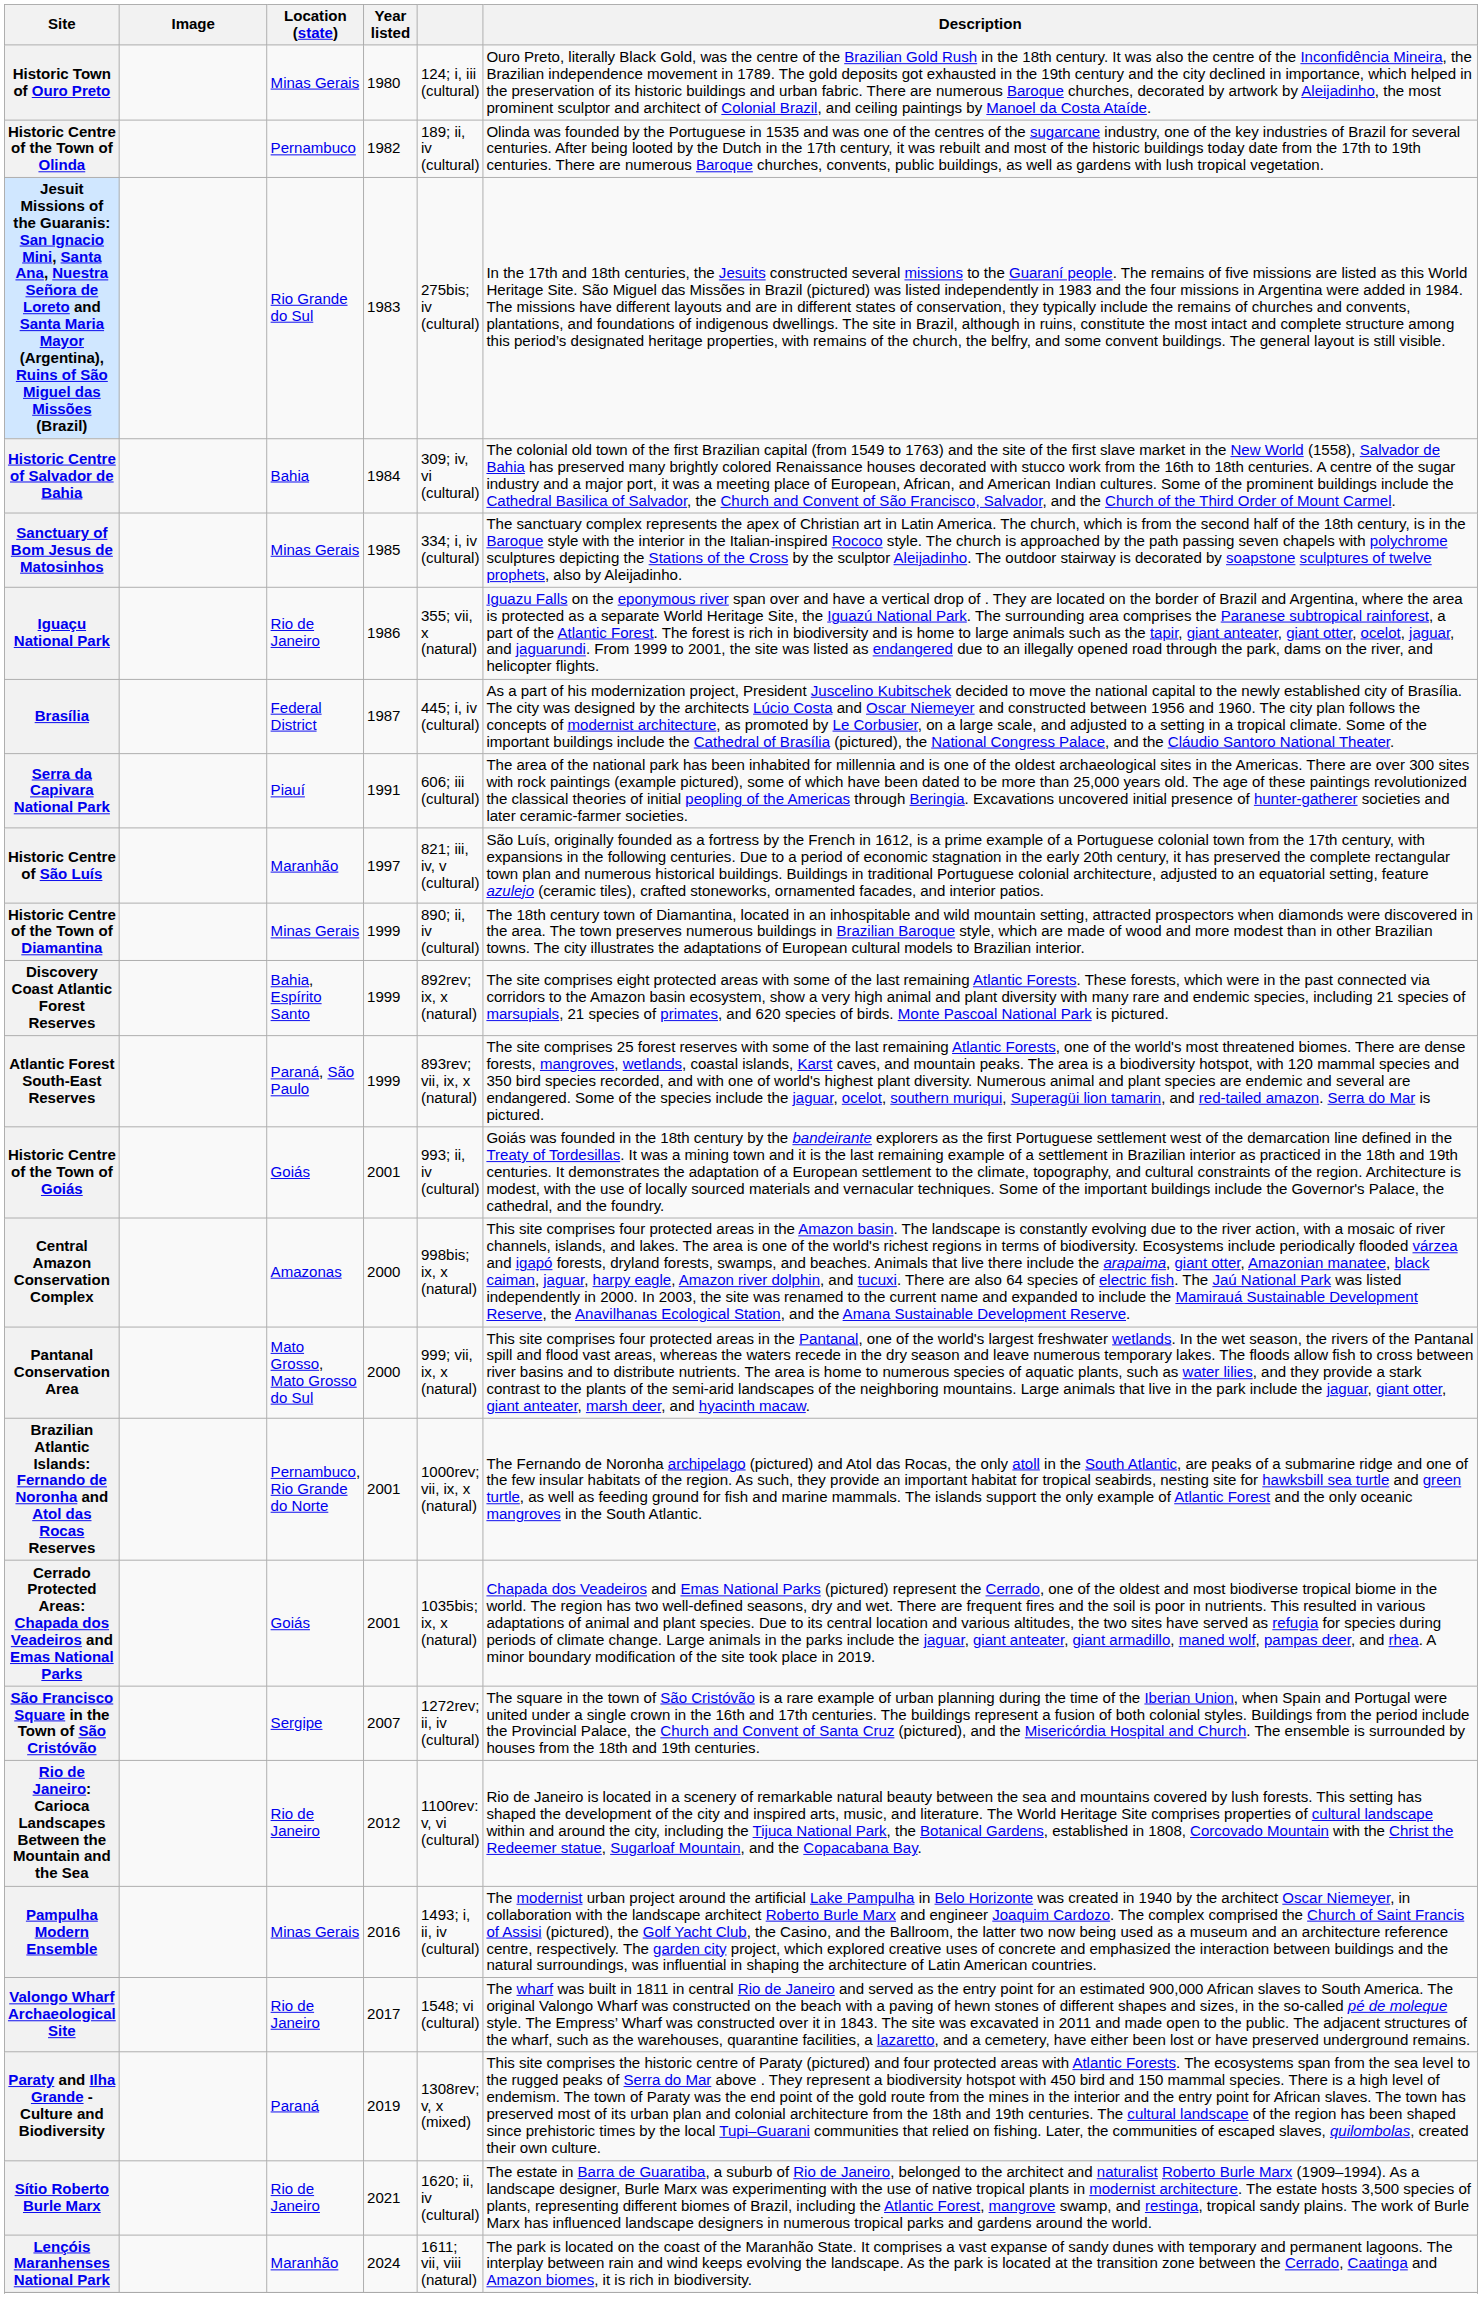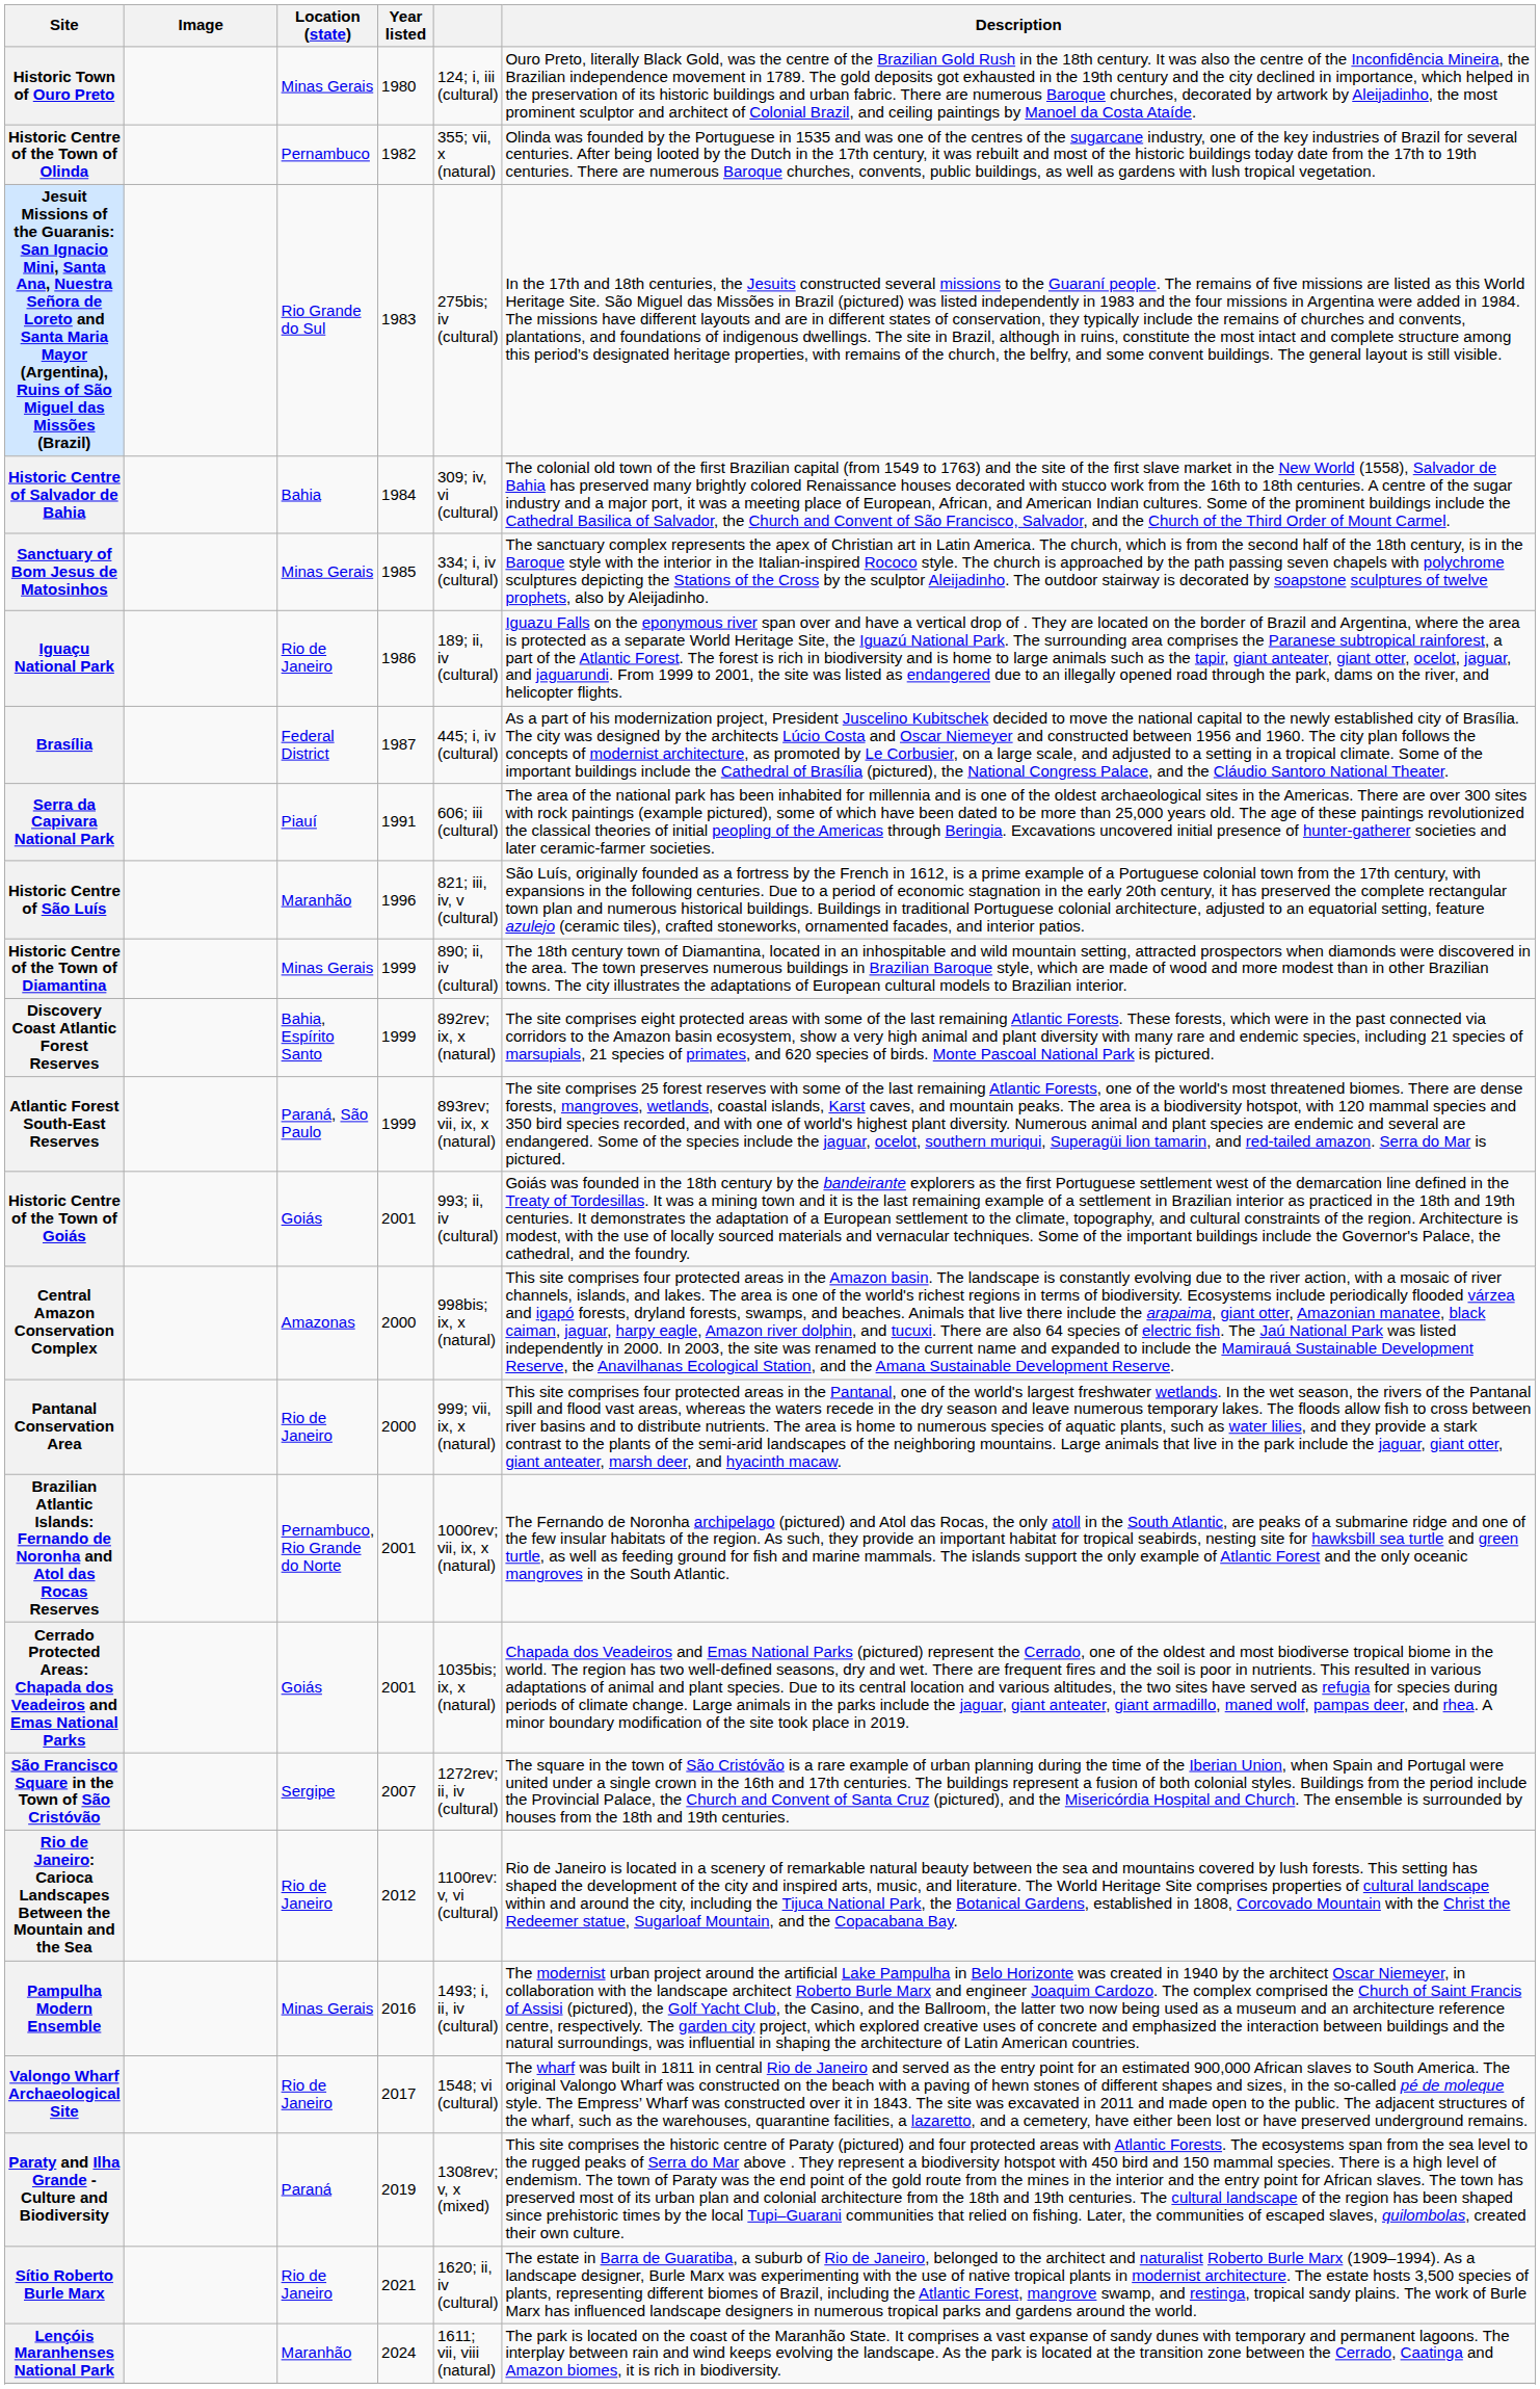Historic Centre of the Town of Olinda | column 5: 189; ii, iv (cultural) -> 355; vii, x (natural)
Iguaçu National Park | column 5: 355; vii, x (natural) -> 189; ii, iv (cultural)
Historic Centre of São Luís | Year listed: 1997 -> 1996
Pantanal Conservation Area | Location (state): Mato Grosso, Mato Grosso do Sul -> Rio de Janeiro
